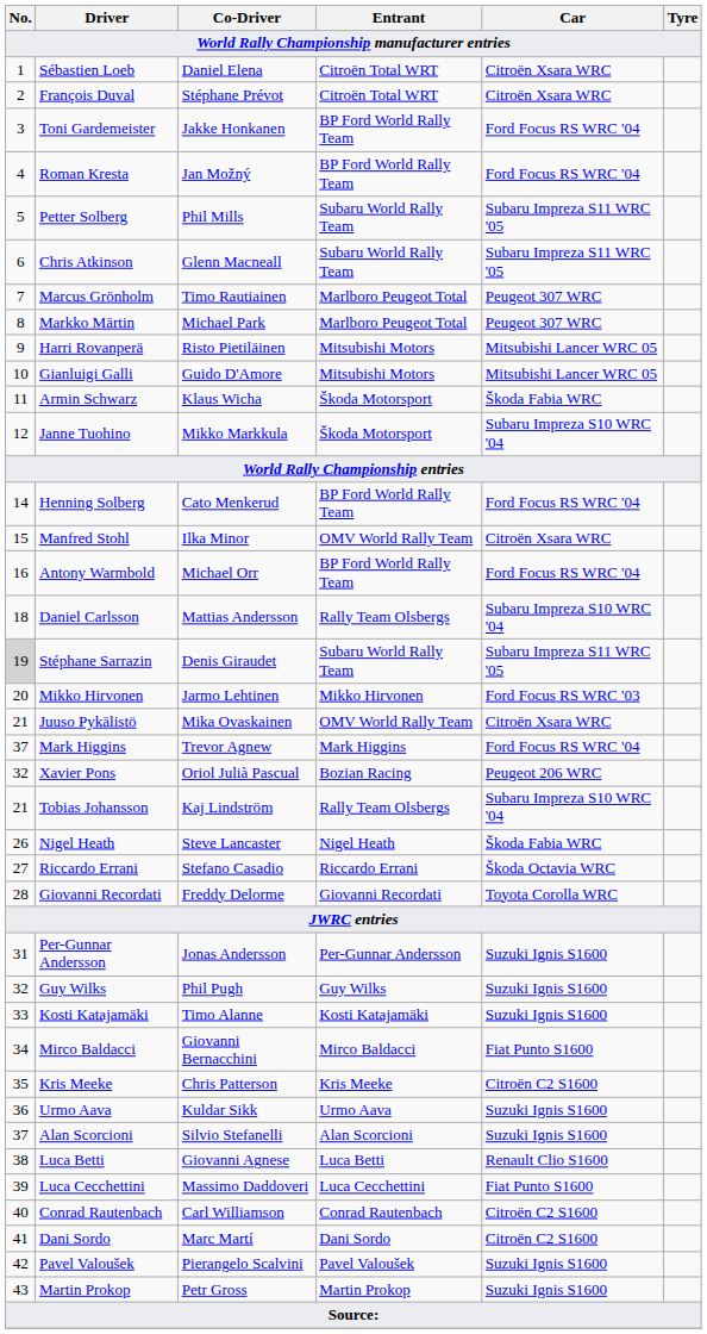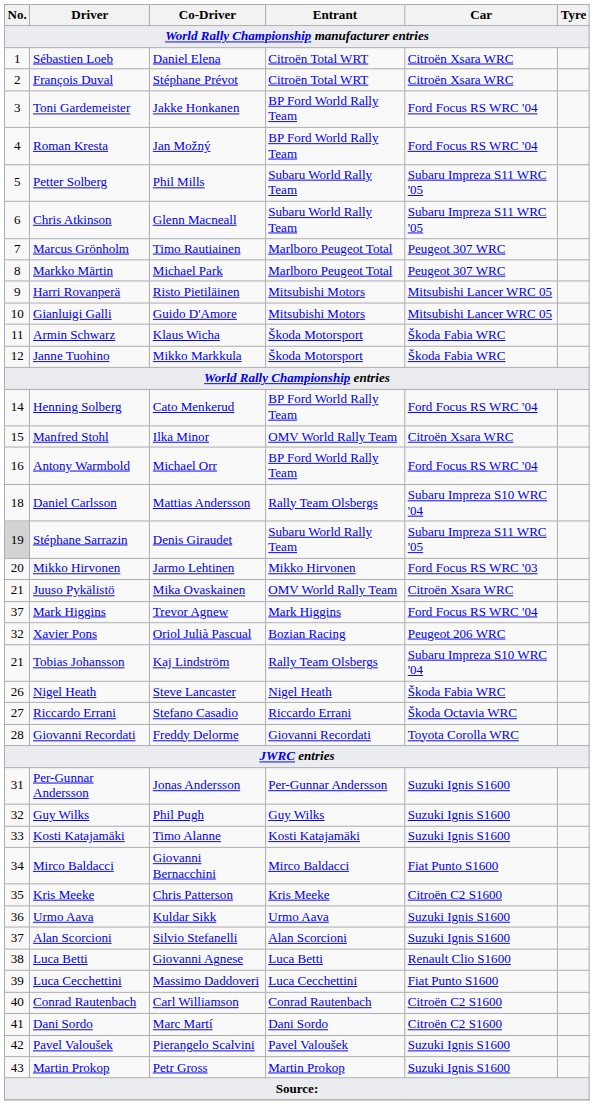Janne Tuohino | Car: Subaru Impreza S10 WRC '04 -> Škoda Fabia WRC
